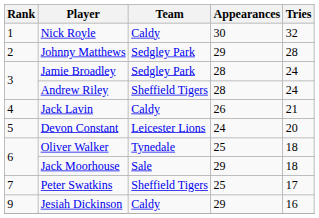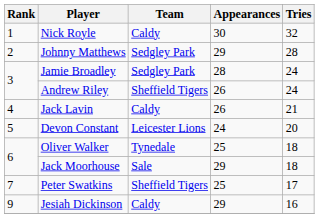Andrew Riley | Appearances: 28 -> 26
